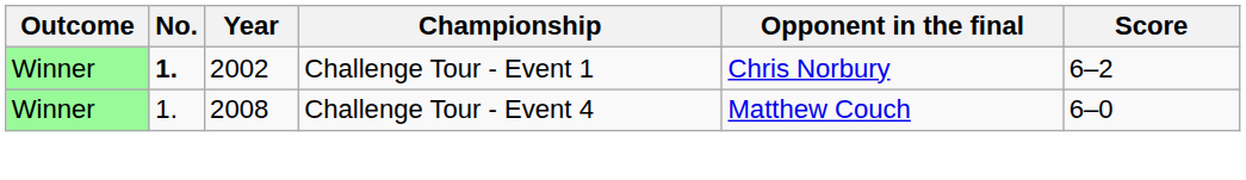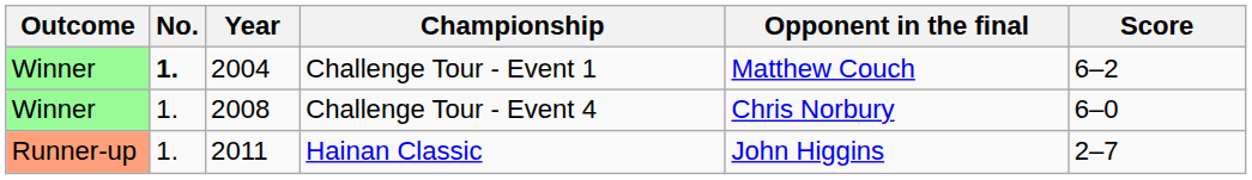Challenge Tour - Event 1 | Year: 2002 -> 2004
Challenge Tour - Event 1 | Opponent in the final: Chris Norbury -> Matthew Couch
Challenge Tour - Event 4 | Opponent in the final: Matthew Couch -> Chris Norbury
+ row: Runner-up | 1. | 2011 | Hainan Classic | John Higgins | 2–7
